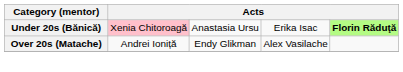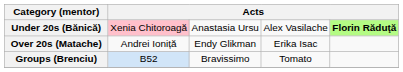Under 20s (Bănică) | column 4: Erika Isac -> Alex Vasilache
Over 20s (Matache) | column 4: Alex Vasilache -> Erika Isac
+ row: Groups (Brenciu) | B52 | Bravissimo | Tomato
